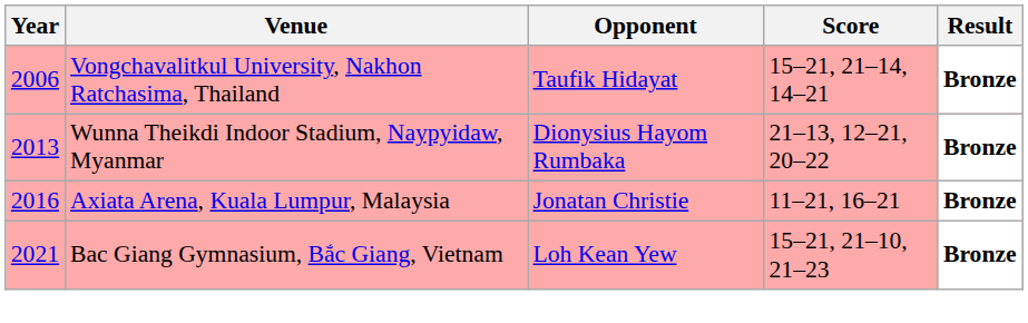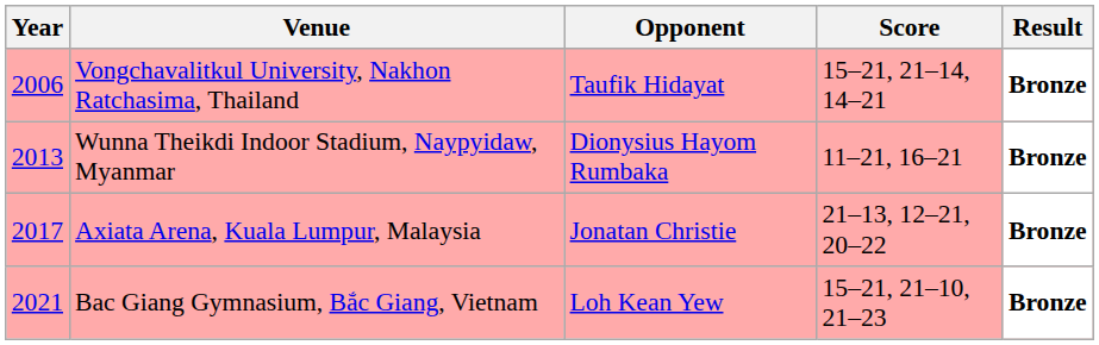Wunna Theikdi Indoor Stadium, Naypyidaw, Myanmar | Score: 21–13, 12–21, 20–22 -> 11–21, 16–21
Axiata Arena, Kuala Lumpur, Malaysia | Year: 2016 -> 2017
Axiata Arena, Kuala Lumpur, Malaysia | Score: 11–21, 16–21 -> 21–13, 12–21, 20–22
